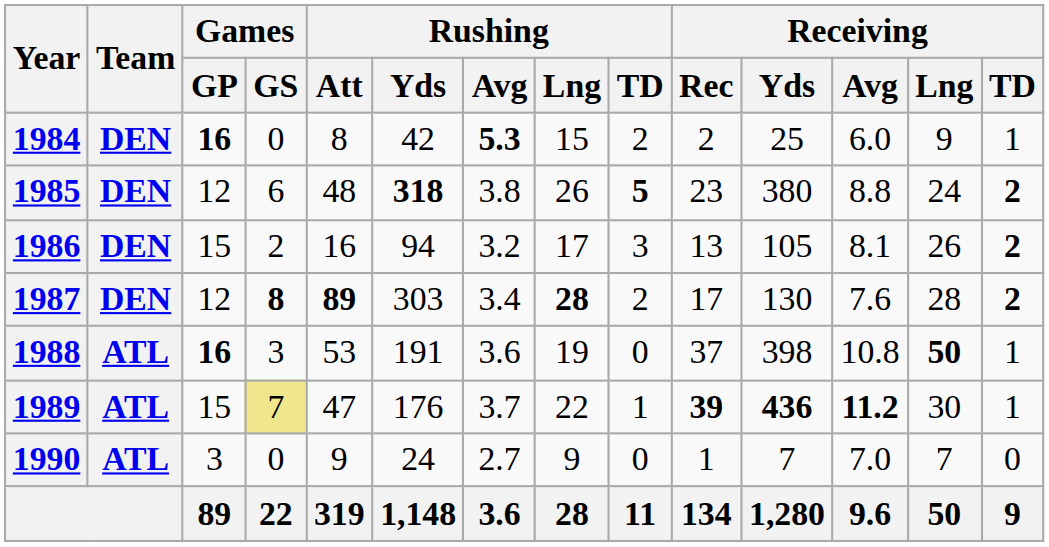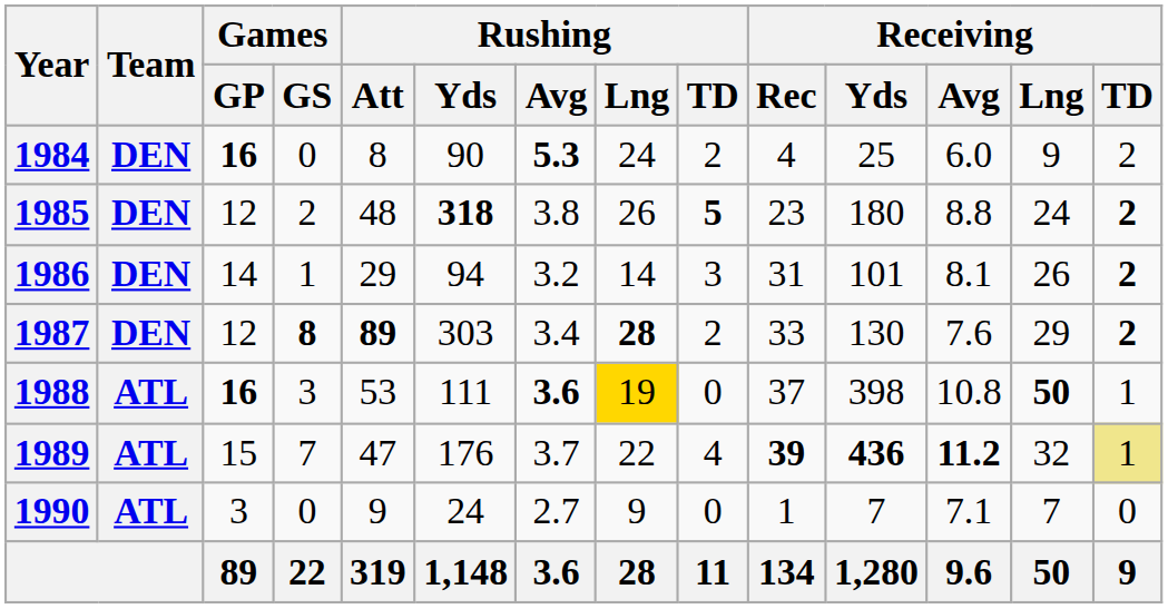1984 | Rushing / Yds: 42 -> 90
1984 | Rushing / Lng: 15 -> 24
1984 | Receiving / Rec: 2 -> 4
1984 | Receiving / TD: 1 -> 2
1985 | Games / GS: 6 -> 2
1985 | Receiving / Yds: 380 -> 180
1986 | Games / GP: 15 -> 14
1986 | Games / GS: 2 -> 1
1986 | Rushing / Att: 16 -> 29
1986 | Rushing / Lng: 17 -> 14
1986 | Receiving / Rec: 13 -> 31
1986 | Receiving / Yds: 105 -> 101
1987 | Receiving / Rec: 17 -> 33
1987 | Receiving / Lng: 28 -> 29
1988 | Rushing / Yds: 191 -> 111
1988 | Rushing / Avg: normal -> bold
1988 | Rushing / Lng: no background -> gold background
1989 | Games / GS: khaki background -> no background
1989 | Rushing / TD: 1 -> 4
1989 | Receiving / Lng: 30 -> 32
1989 | Receiving / TD: no background -> khaki background
1990 | Receiving / Avg: 7.0 -> 7.1
